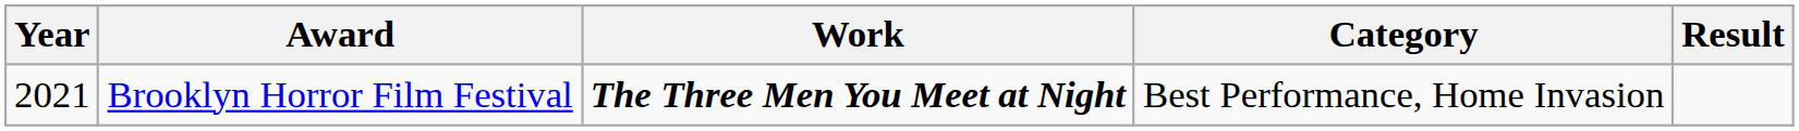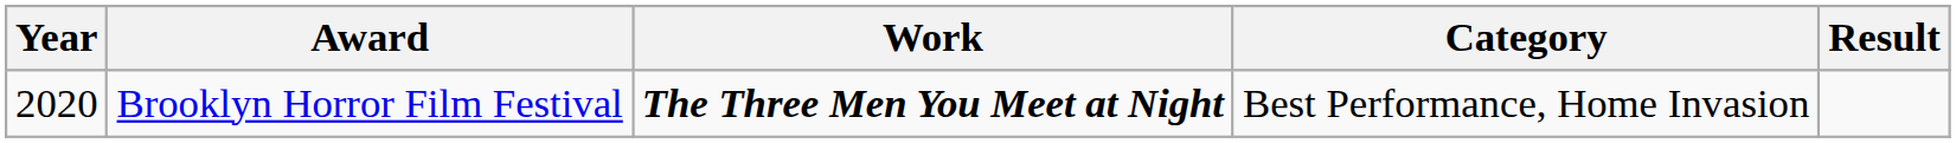Brooklyn Horror Film Festival | Year: 2021 -> 2020
